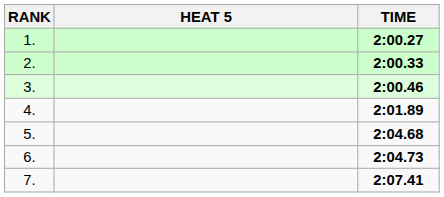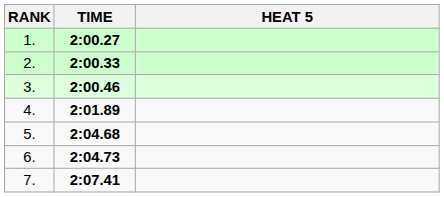columns swapped: HEAT 5 <-> TIME
